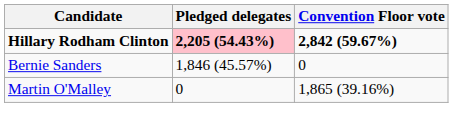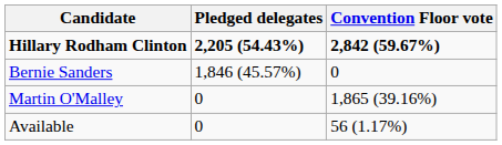Hillary Rodham Clinton | Pledged delegates: pink background -> no background
+ row: Available | 0 | 56 (1.17%)
